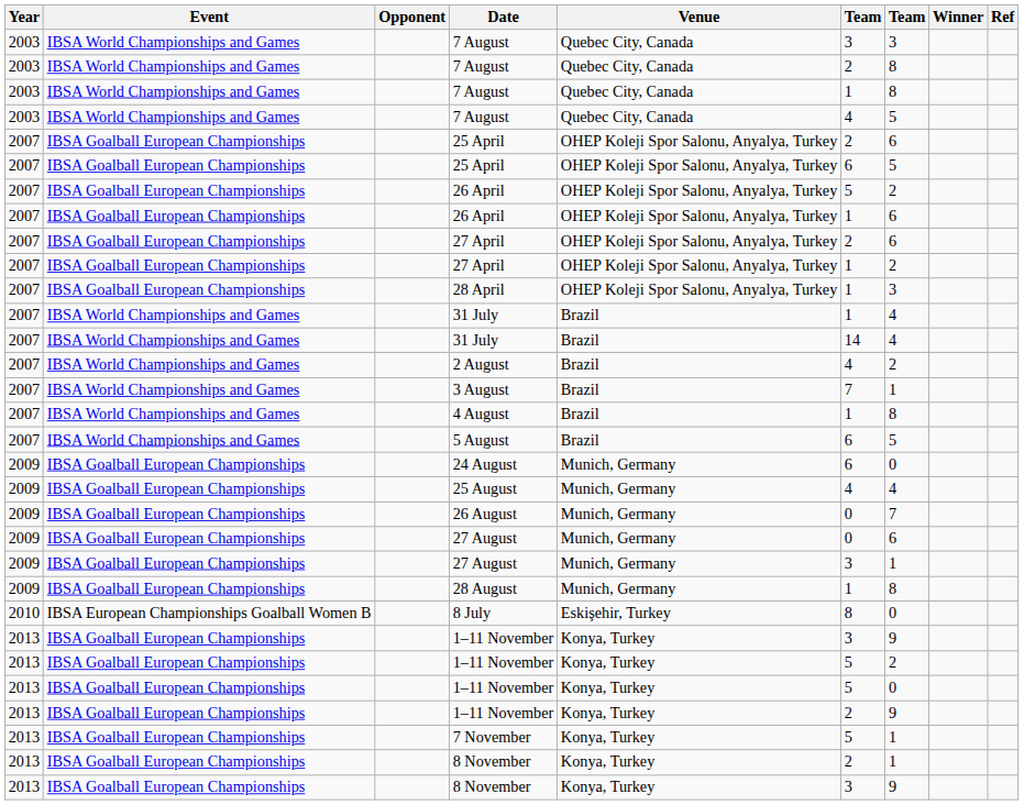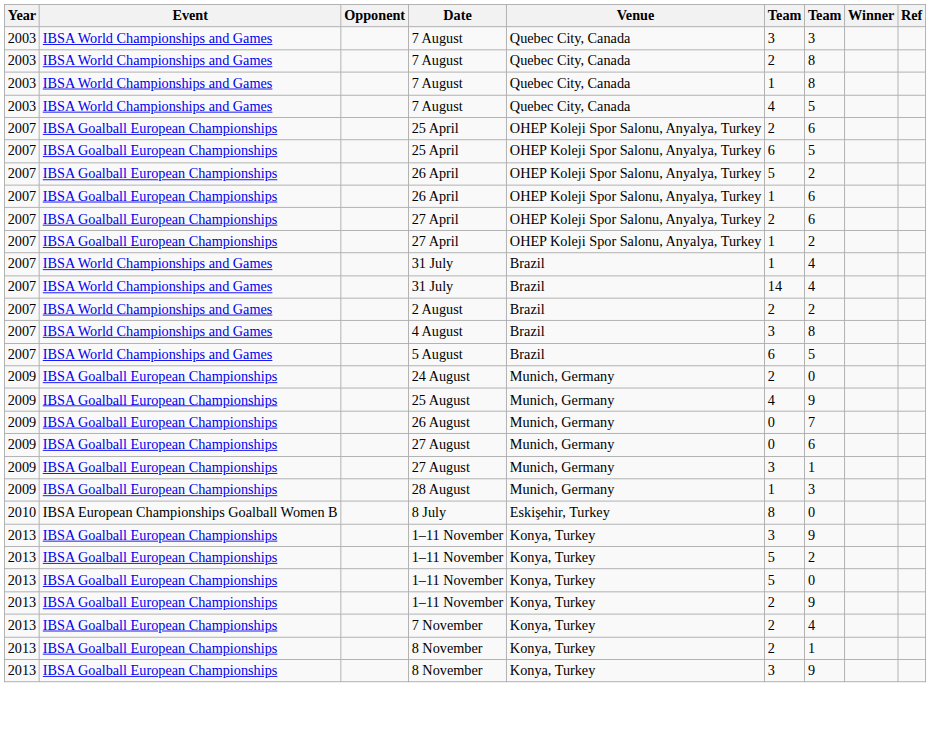- row: 2007 | IBSA Goalball European Championships | 28 April | OHEP Koleji Spor Salonu, Anyalya, Turkey | 1 | 3
2 August | column 6: 4 -> 2
- row: 2007 | IBSA World Championships and Games | 3 August | Brazil | 7 | 1
4 August | column 6: 1 -> 3
24 August | column 6: 6 -> 2
25 August | column 7: 4 -> 9
28 August | column 7: 8 -> 3
7 November | column 6: 5 -> 2
7 November | column 7: 1 -> 4
